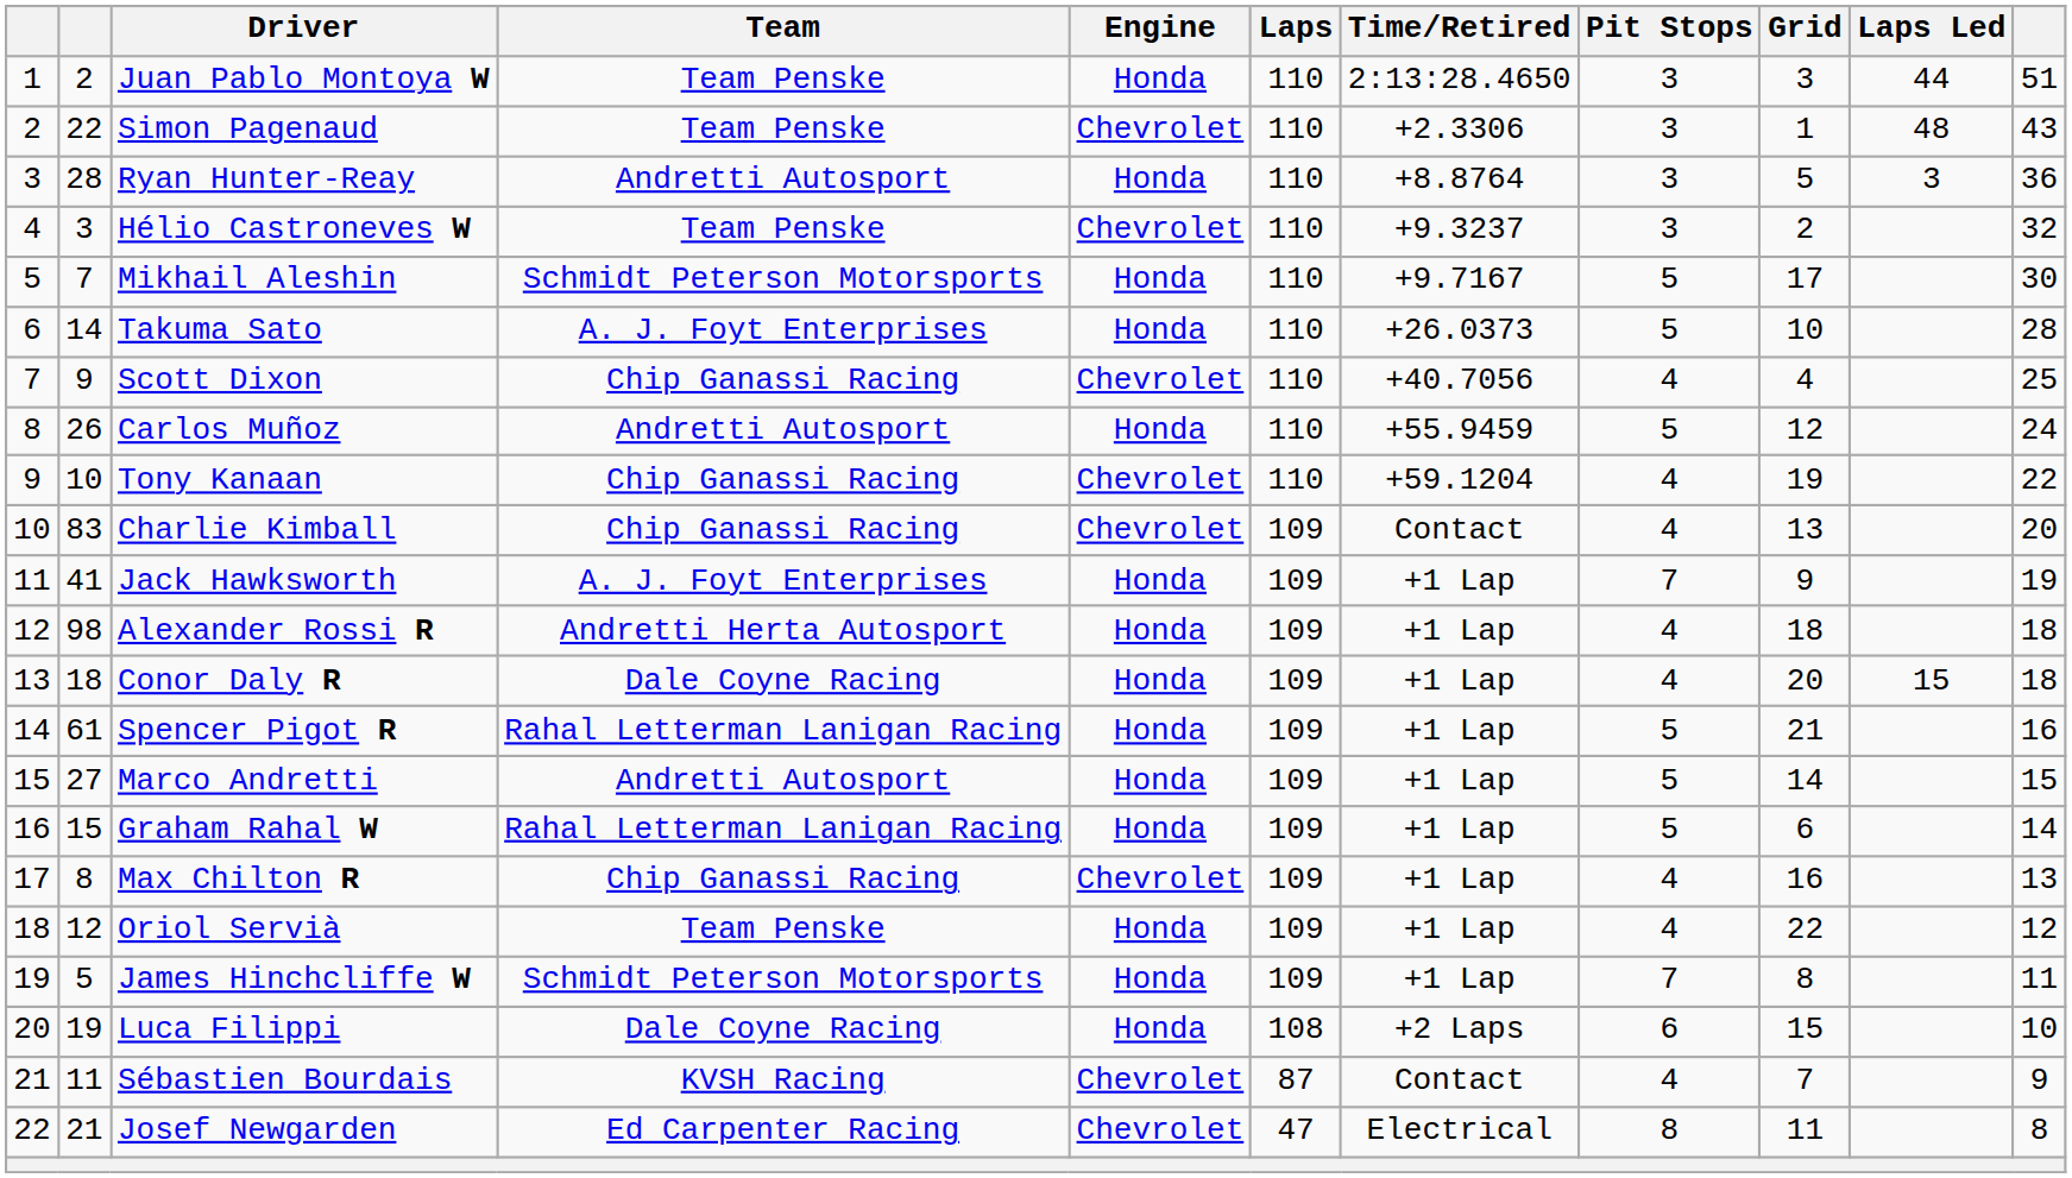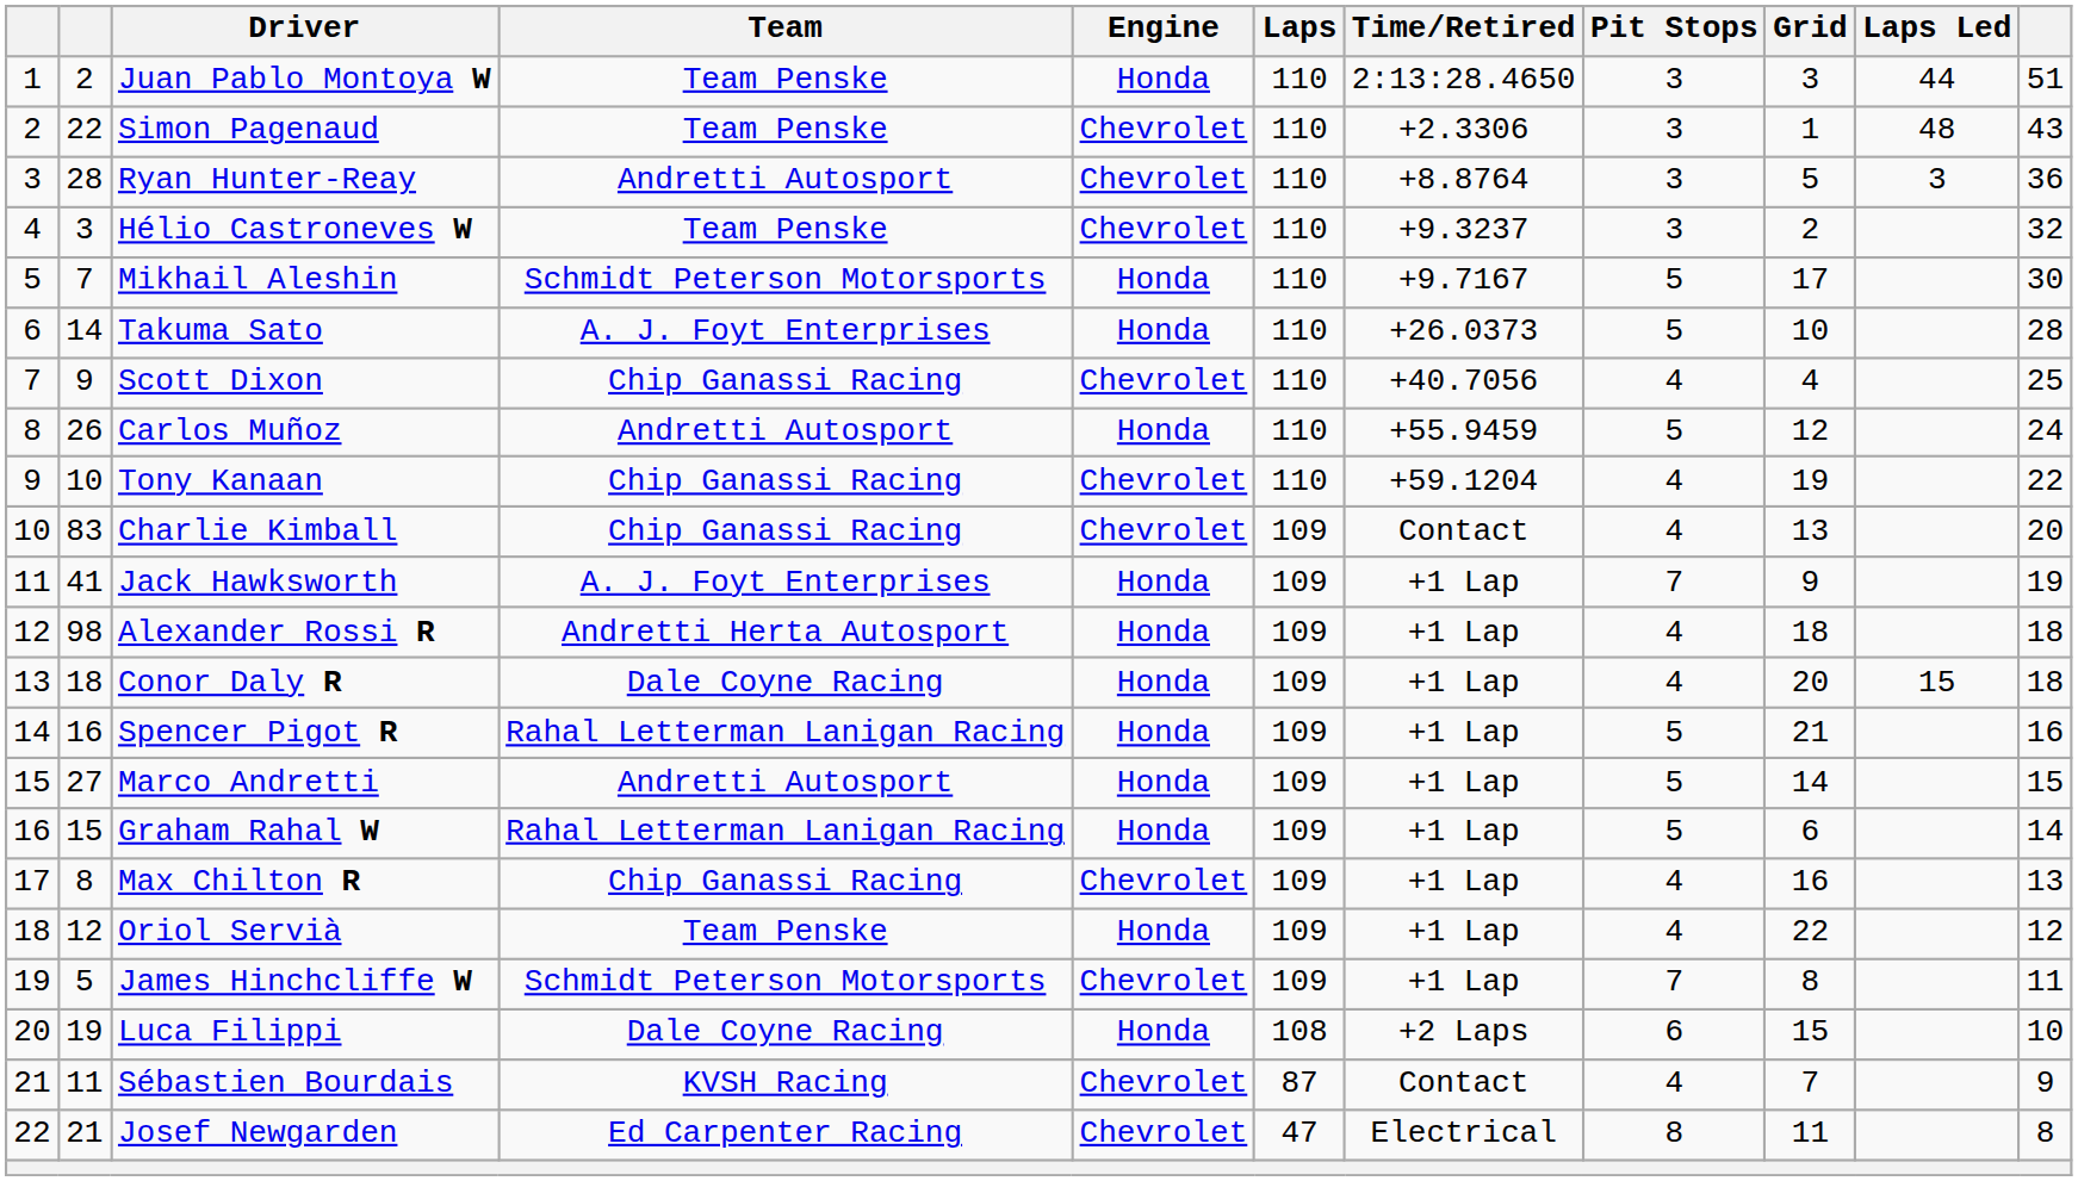Ryan Hunter-Reay | Engine: Honda -> Chevrolet
Spencer Pigot R | column 2: 61 -> 16
James Hinchcliffe W | Engine: Honda -> Chevrolet
